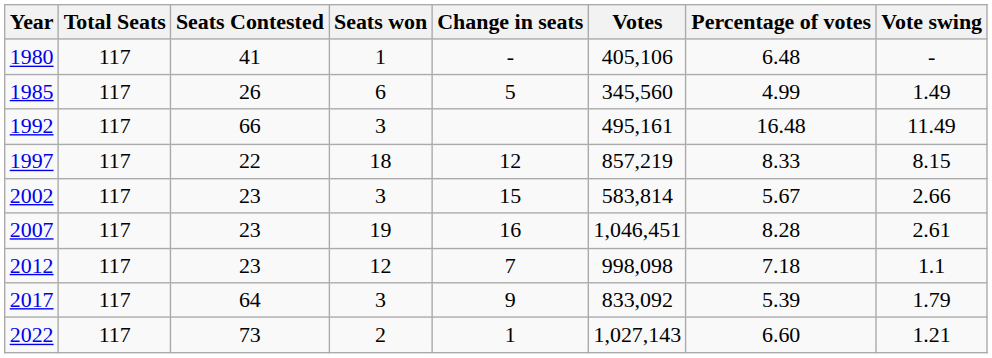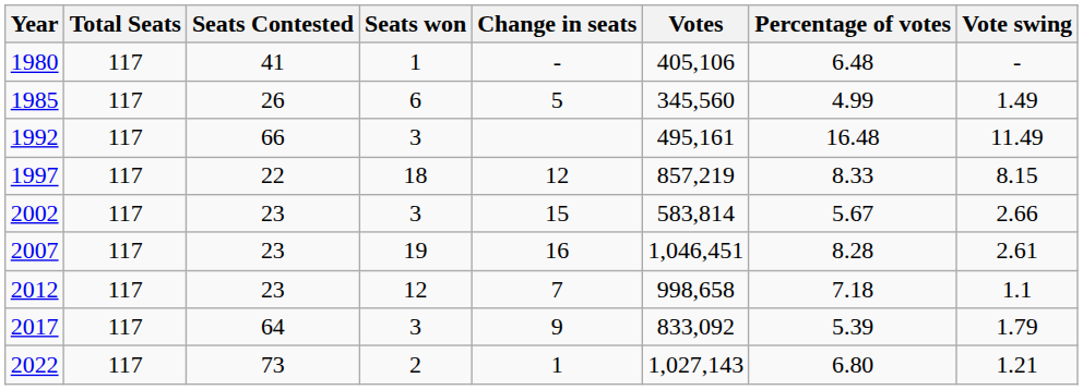2012 | Votes: 998,098 -> 998,658
2022 | Percentage of votes: 6.60 -> 6.80
